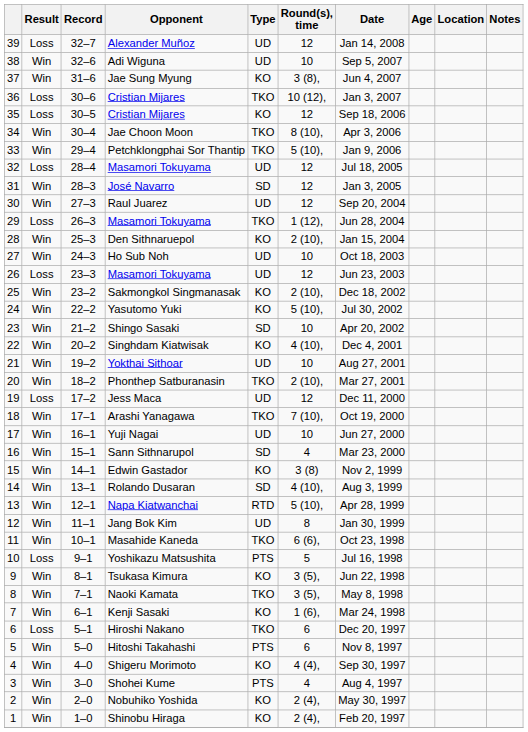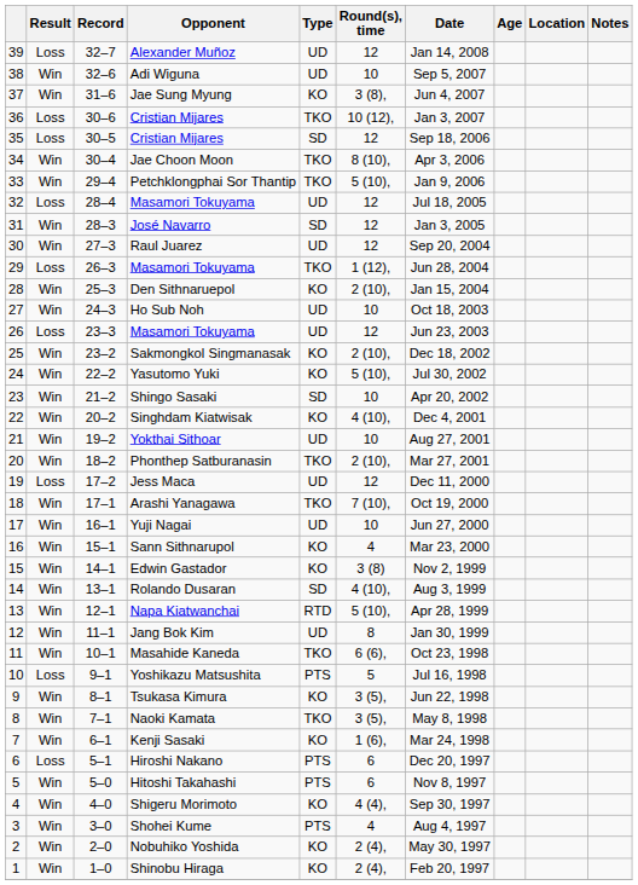35 / Cristian Mijares | Type: KO -> SD
Sann Sithnarupol | Type: SD -> KO
Hiroshi Nakano | Type: TKO -> PTS
